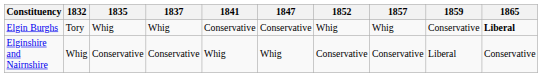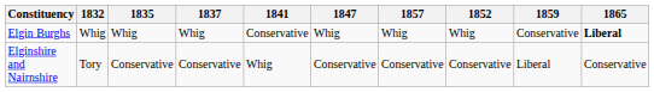columns swapped: 1852 <-> 1857
Elgin Burghs | 1832: Tory -> Whig
Elgin Burghs | 1847: Conservative -> Whig
Elginshire and Nairnshire | 1832: Whig -> Tory
Elginshire and Nairnshire | 1847: Whig -> Conservative
